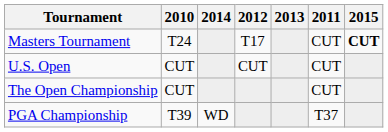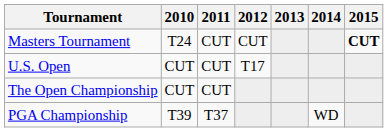columns swapped: 2011 <-> 2014
Masters Tournament | 2012: T17 -> CUT
U.S. Open | 2012: CUT -> T17
